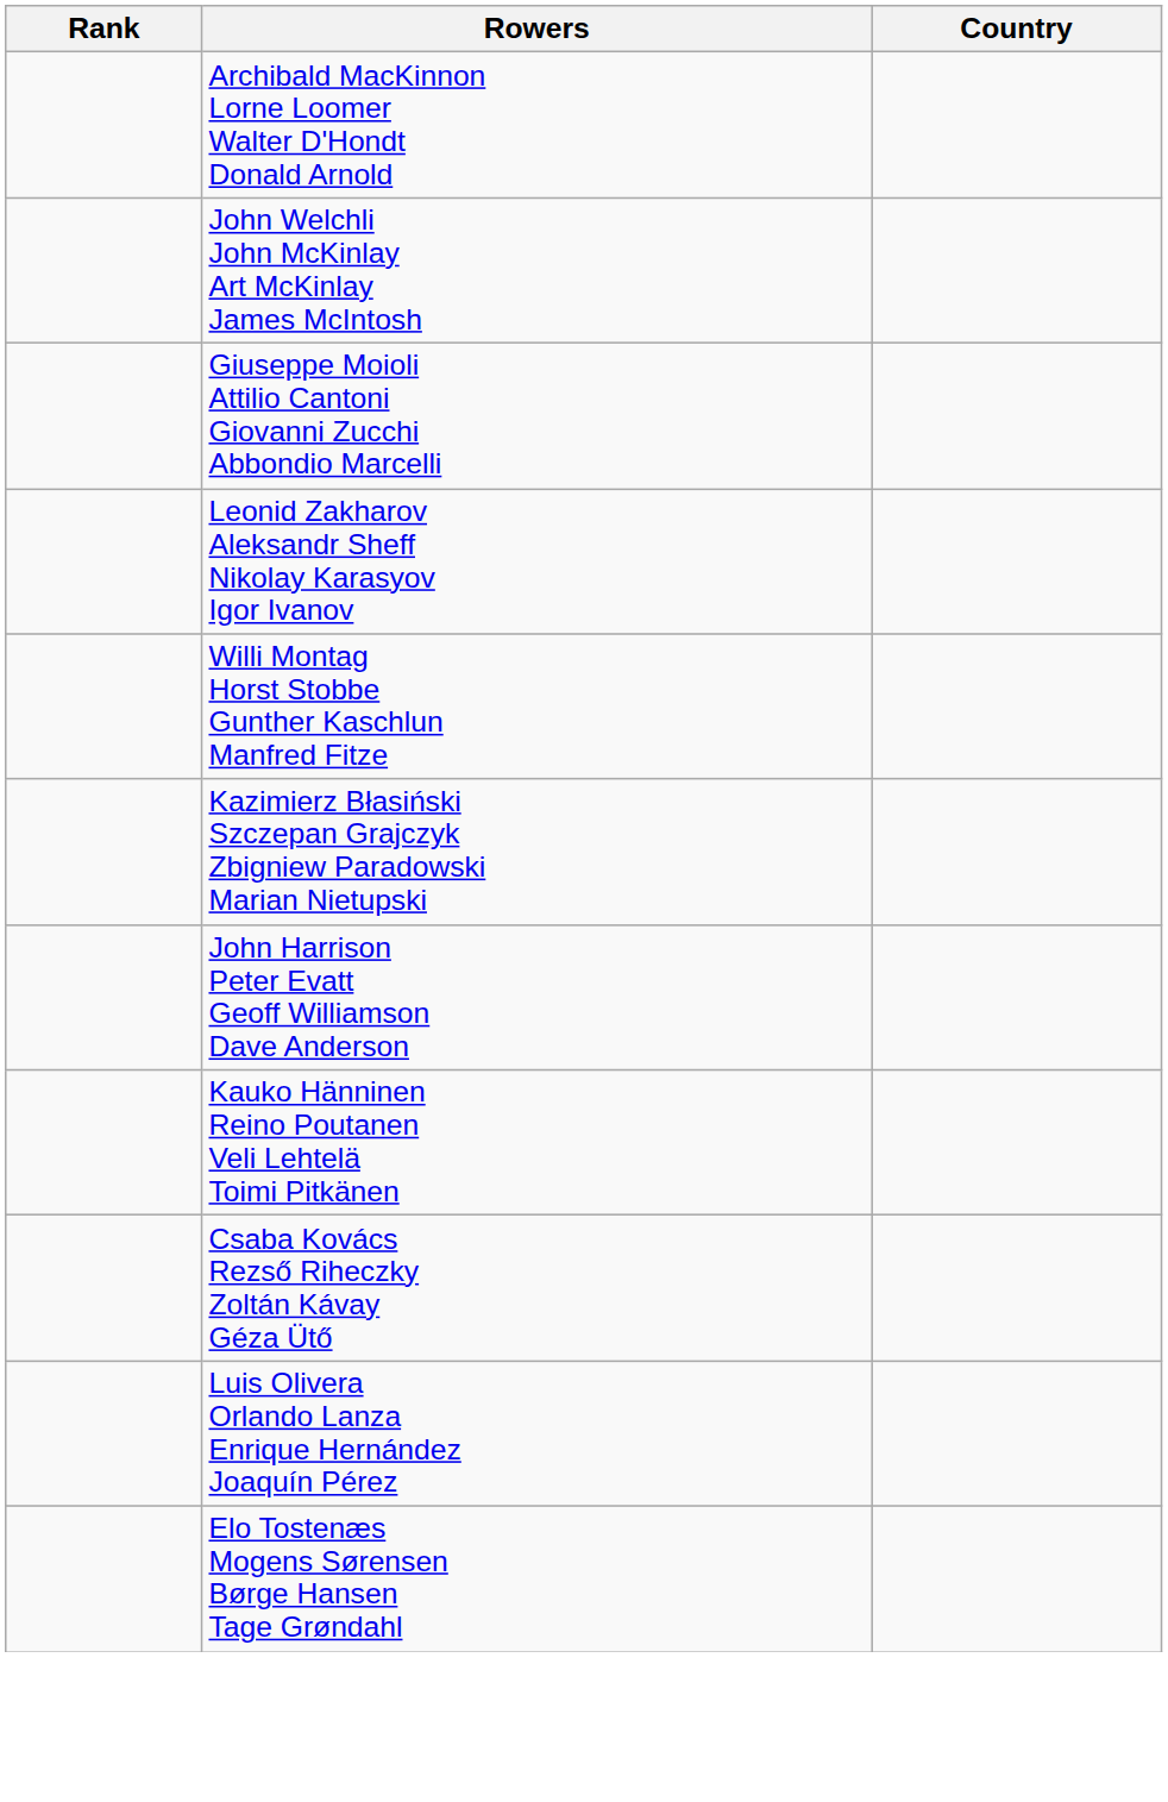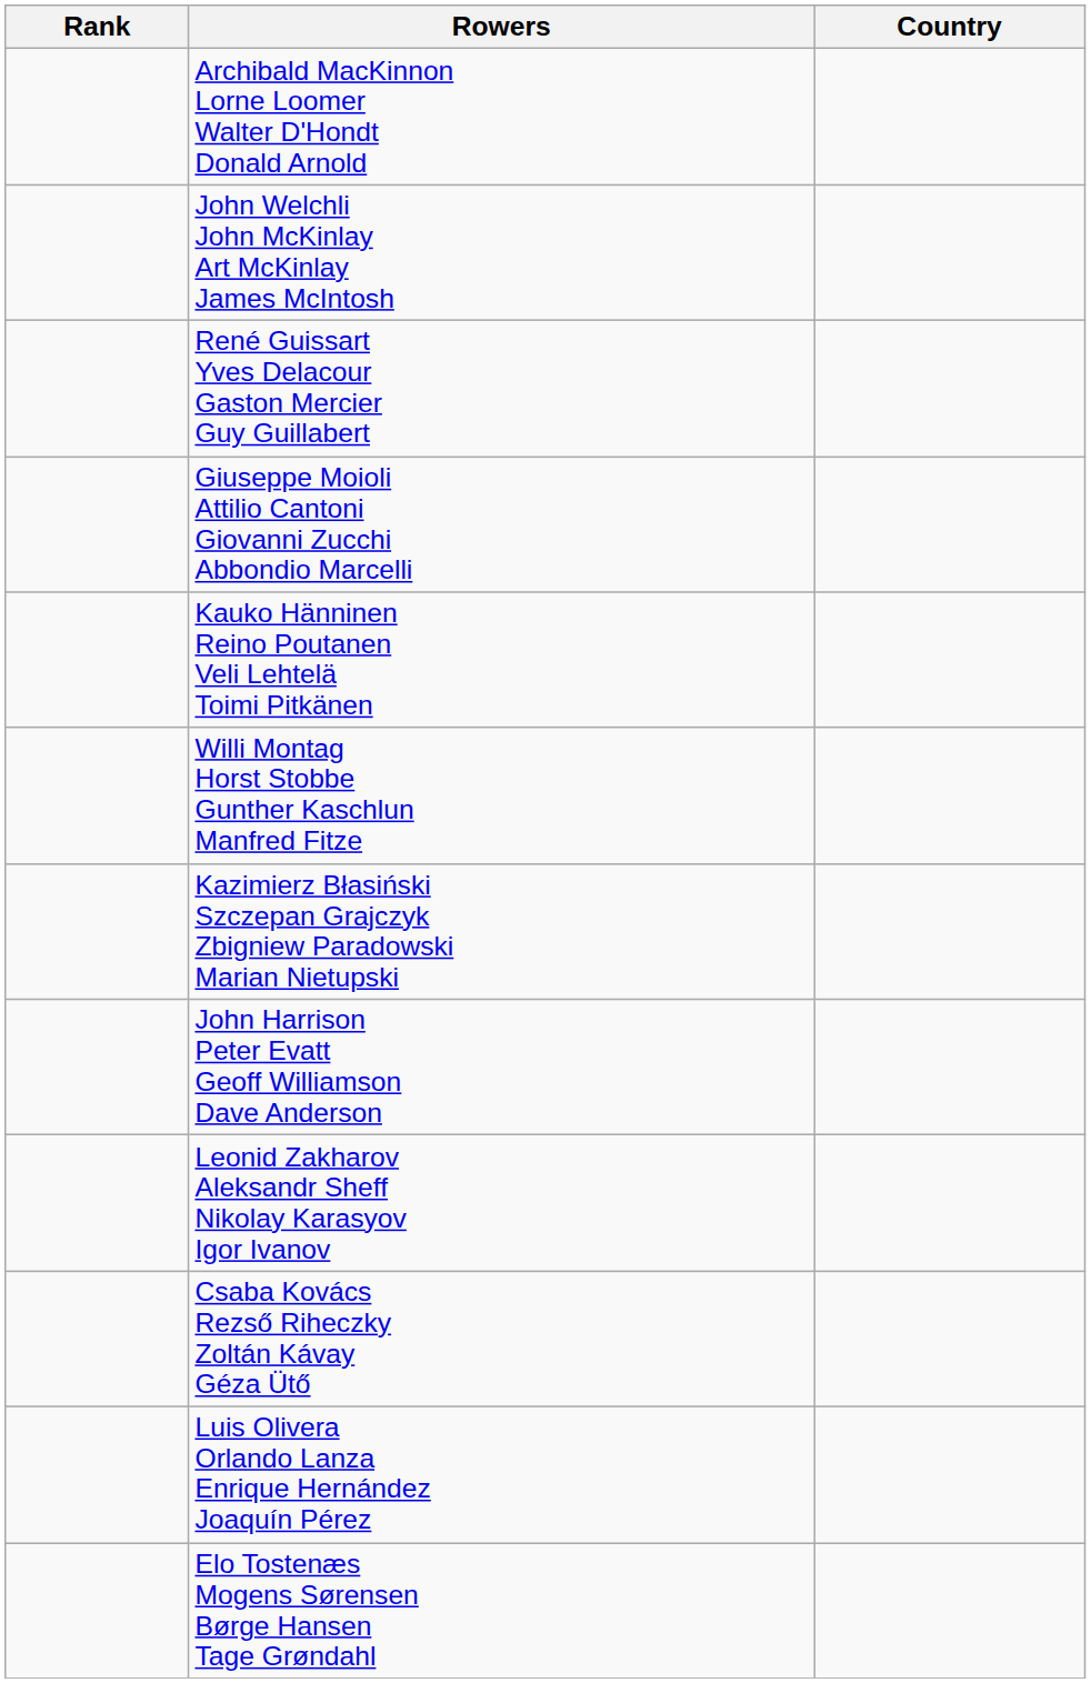+ row: René Guissart Yves Delacour Gaston Mercier Guy Guillabert
rows swapped: Leonid Zakharov Aleksandr Sheff Nikolay Karasyov Igor Ivanov <-> Kauko Hänninen Reino Poutanen Veli Lehtelä Toimi Pitkänen
